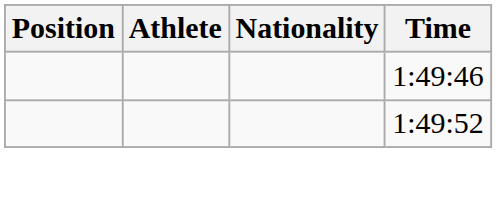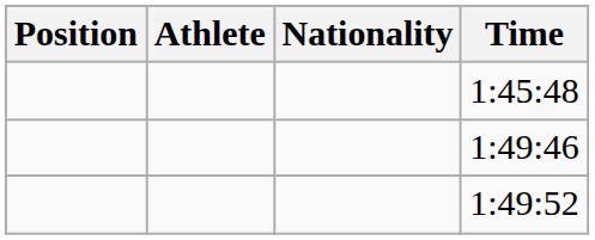+ row: 1:45:48
